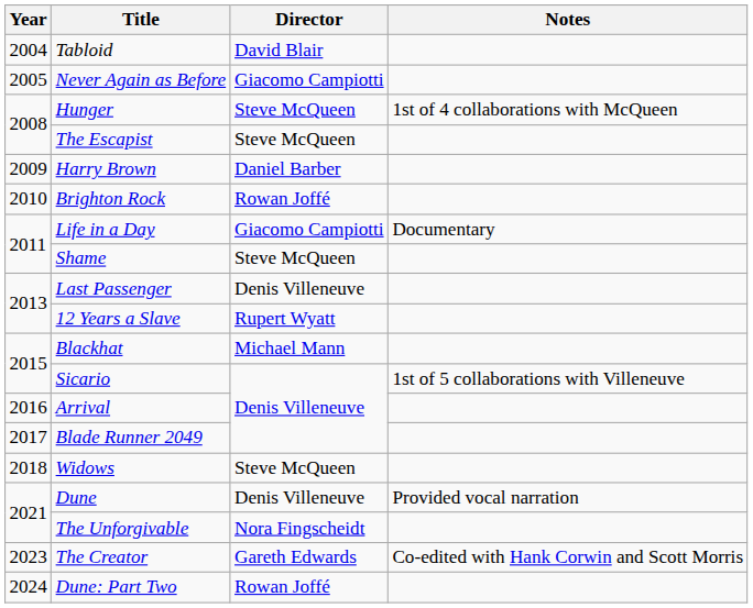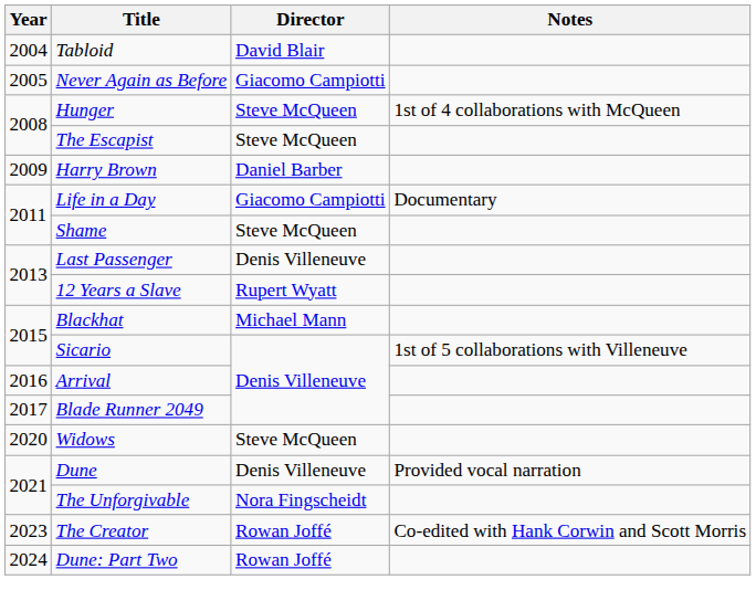- row: 2010 | Brighton Rock | Rowan Joffé
Widows | Year: 2018 -> 2020
The Creator | Director: Gareth Edwards -> Rowan Joffé
